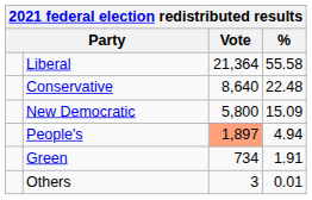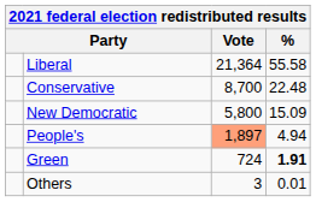Conservative | Vote: 8,640 -> 8,700
Green | Vote: 734 -> 724
Green | %: normal -> bold
